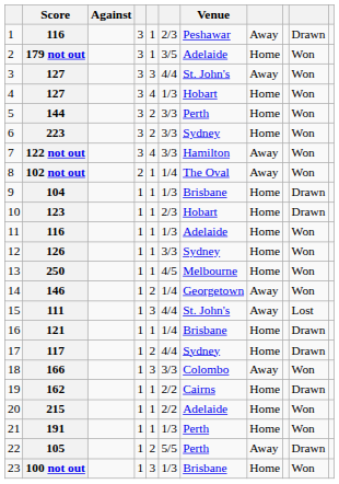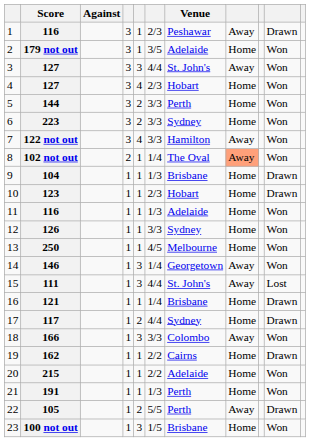4 / 127 | column 6: 1/3 -> 2/3
102 not out | column 8: no background -> lightsalmon background
146 | column 5: 2 -> 3
100 not out | column 6: 1/3 -> 1/5
